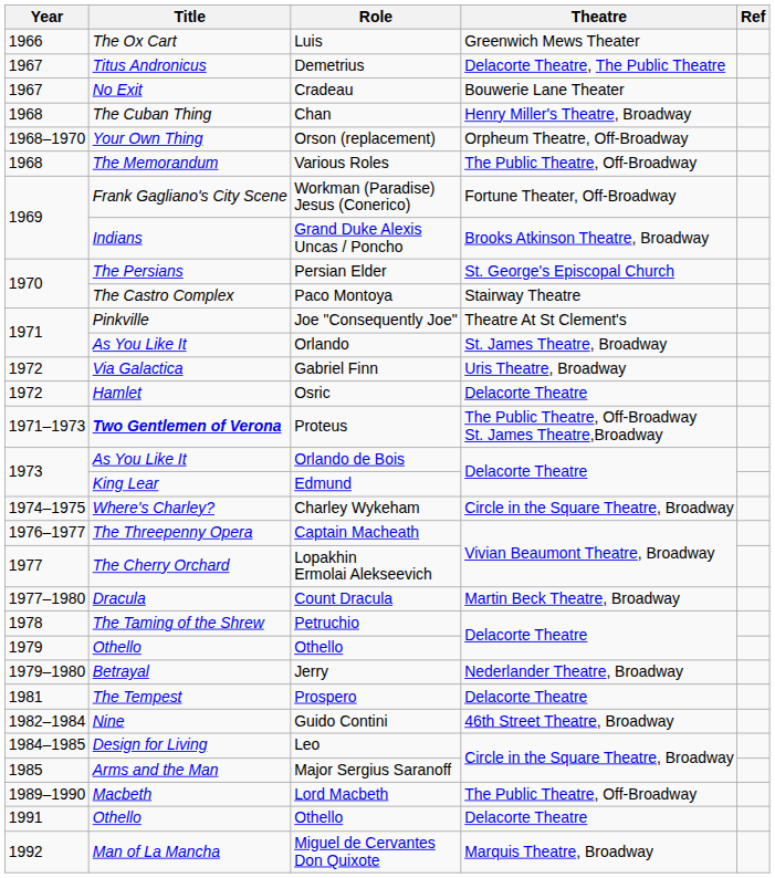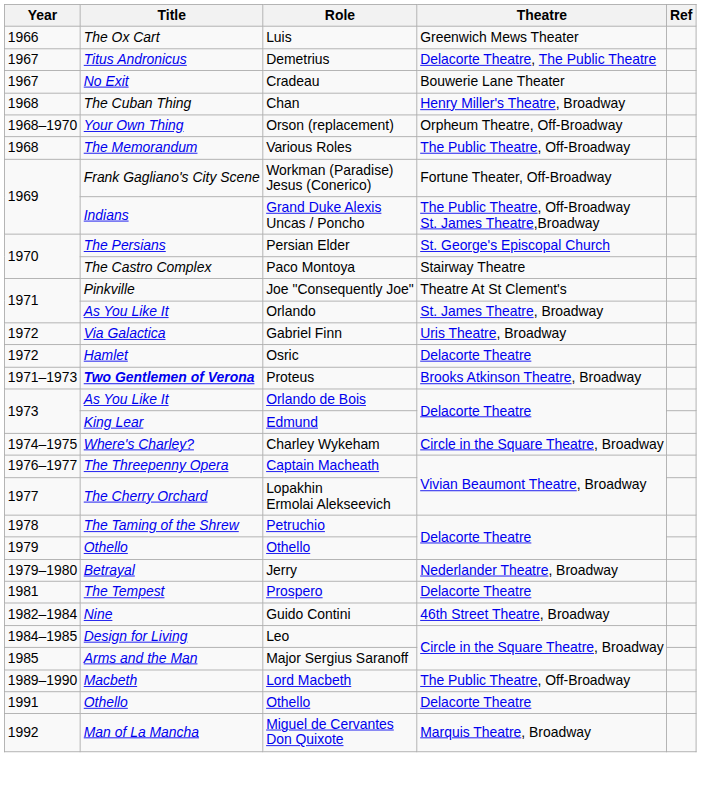Grand Duke Alexis Uncas / Poncho | Theatre: Brooks Atkinson Theatre, Broadway -> The Public Theatre, Off-Broadway St. James Theatre,Broadway
Proteus | Theatre: The Public Theatre, Off-Broadway St. James Theatre,Broadway -> Brooks Atkinson Theatre, Broadway
- row: 1977–1980 | Dracula | Count Dracula | Martin Beck Theatre, Broadway
